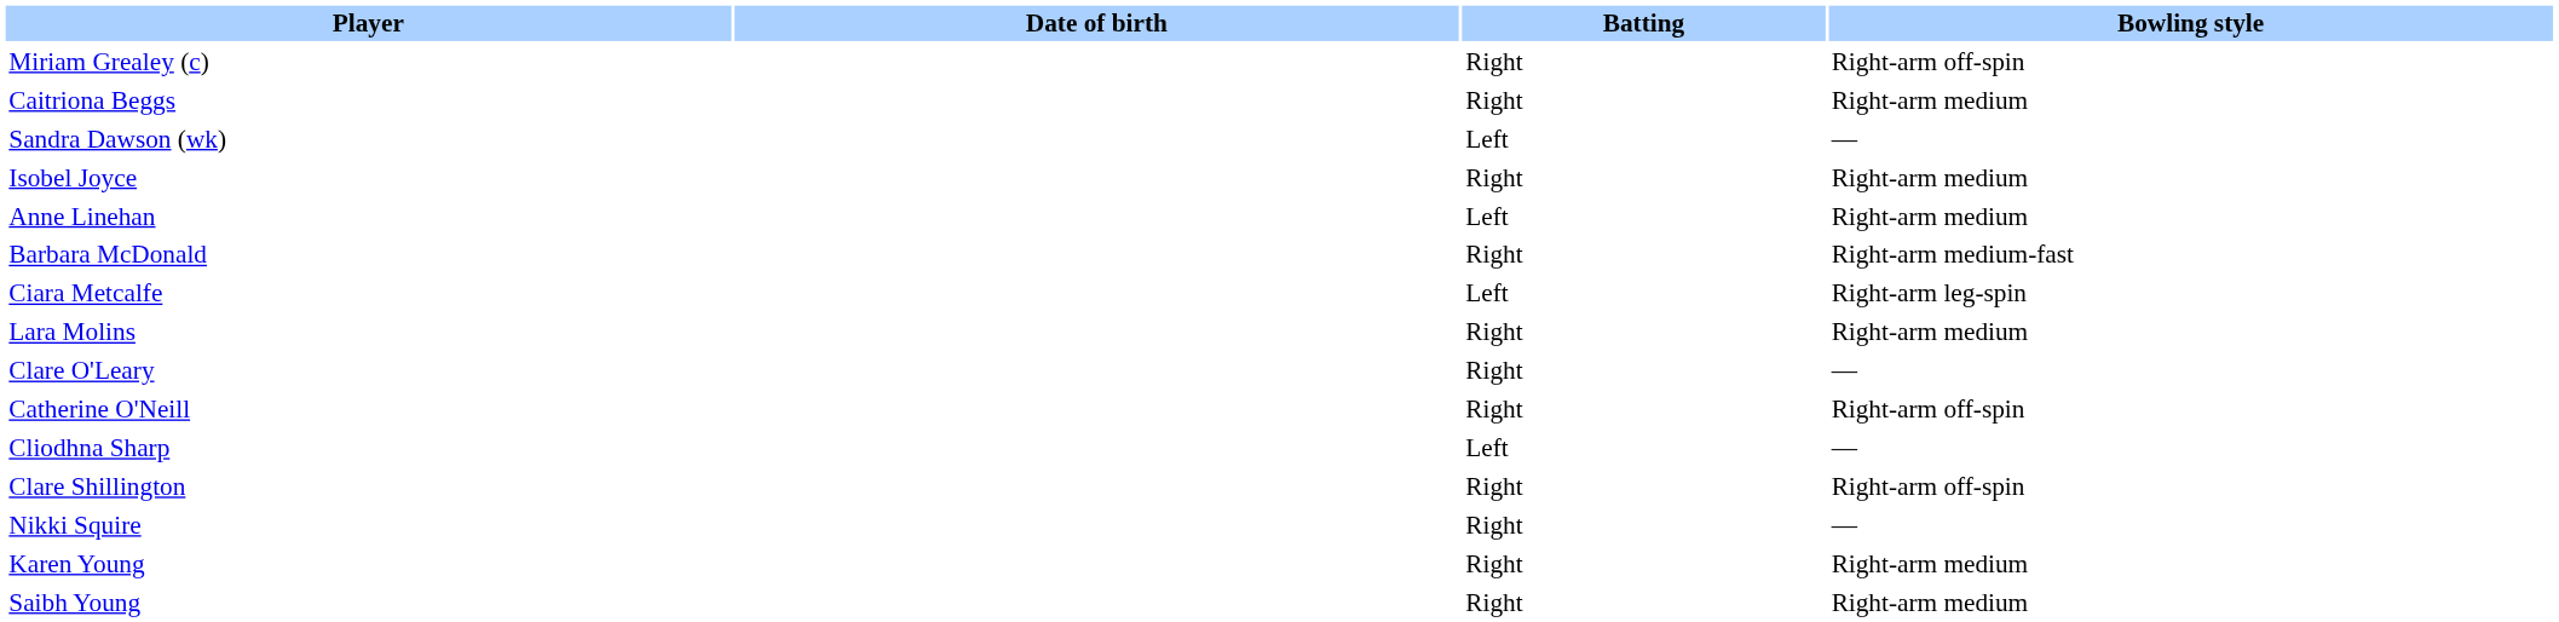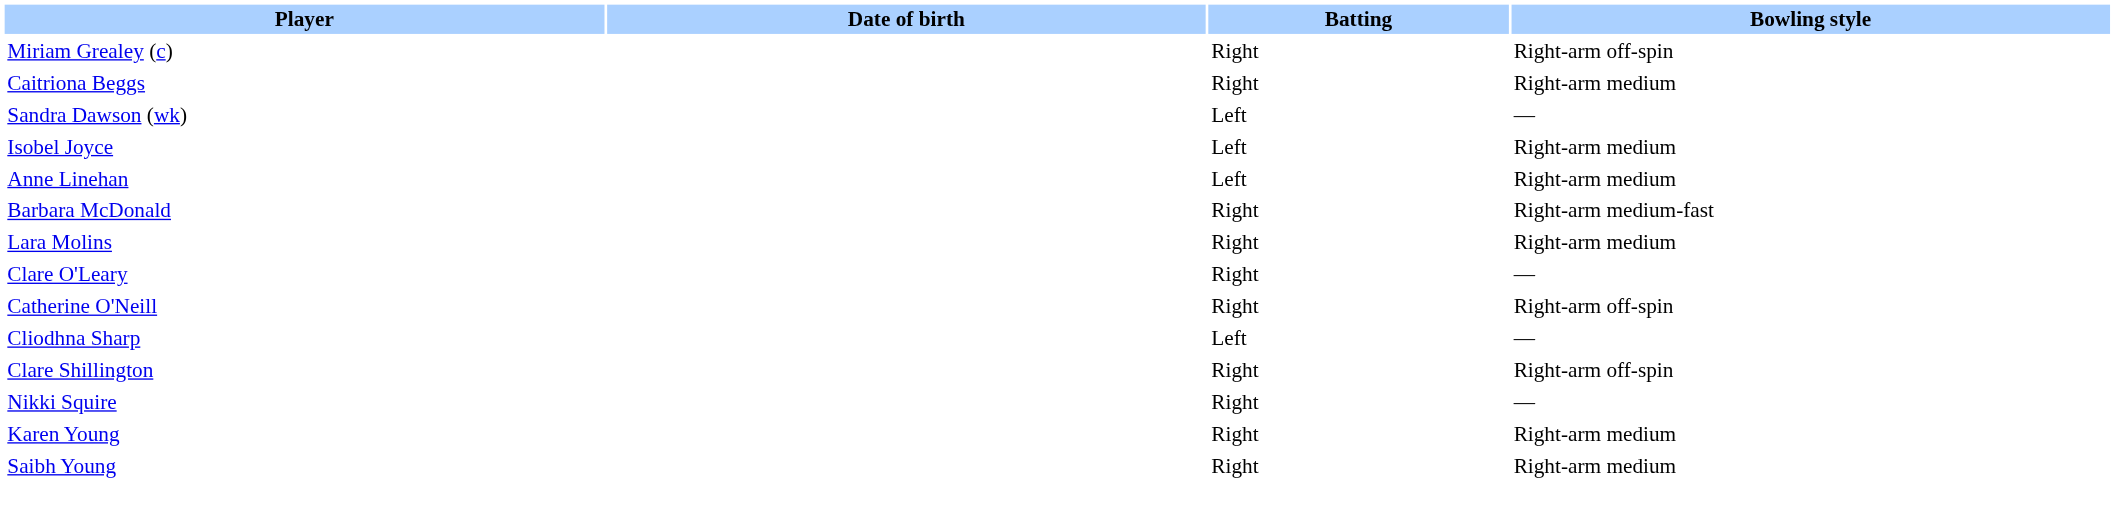Isobel Joyce | Batting: Right -> Left
- row: Ciara Metcalfe | Left | Right-arm leg-spin
